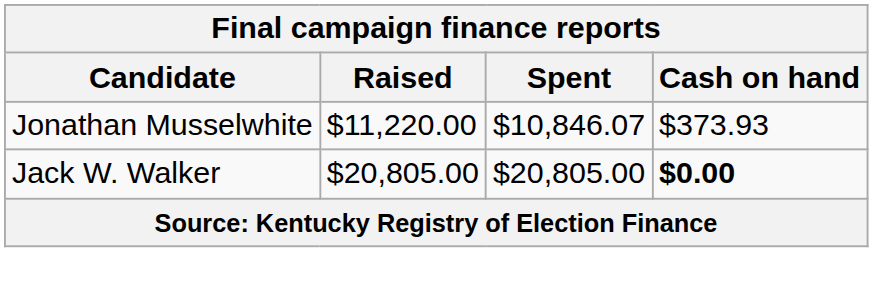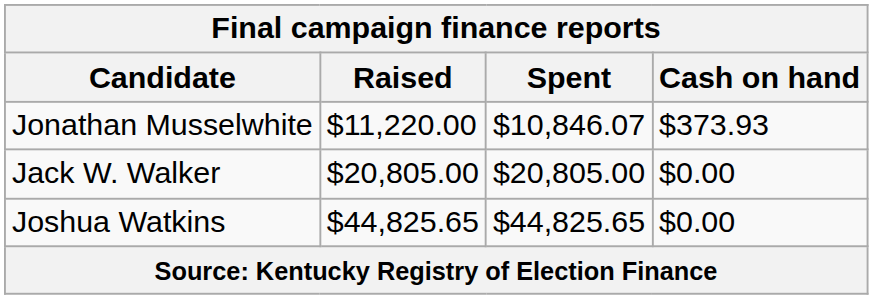Jack W. Walker | Cash on hand: bold -> normal
+ row: Joshua Watkins | $44,825.65 | $44,825.65 | $0.00
